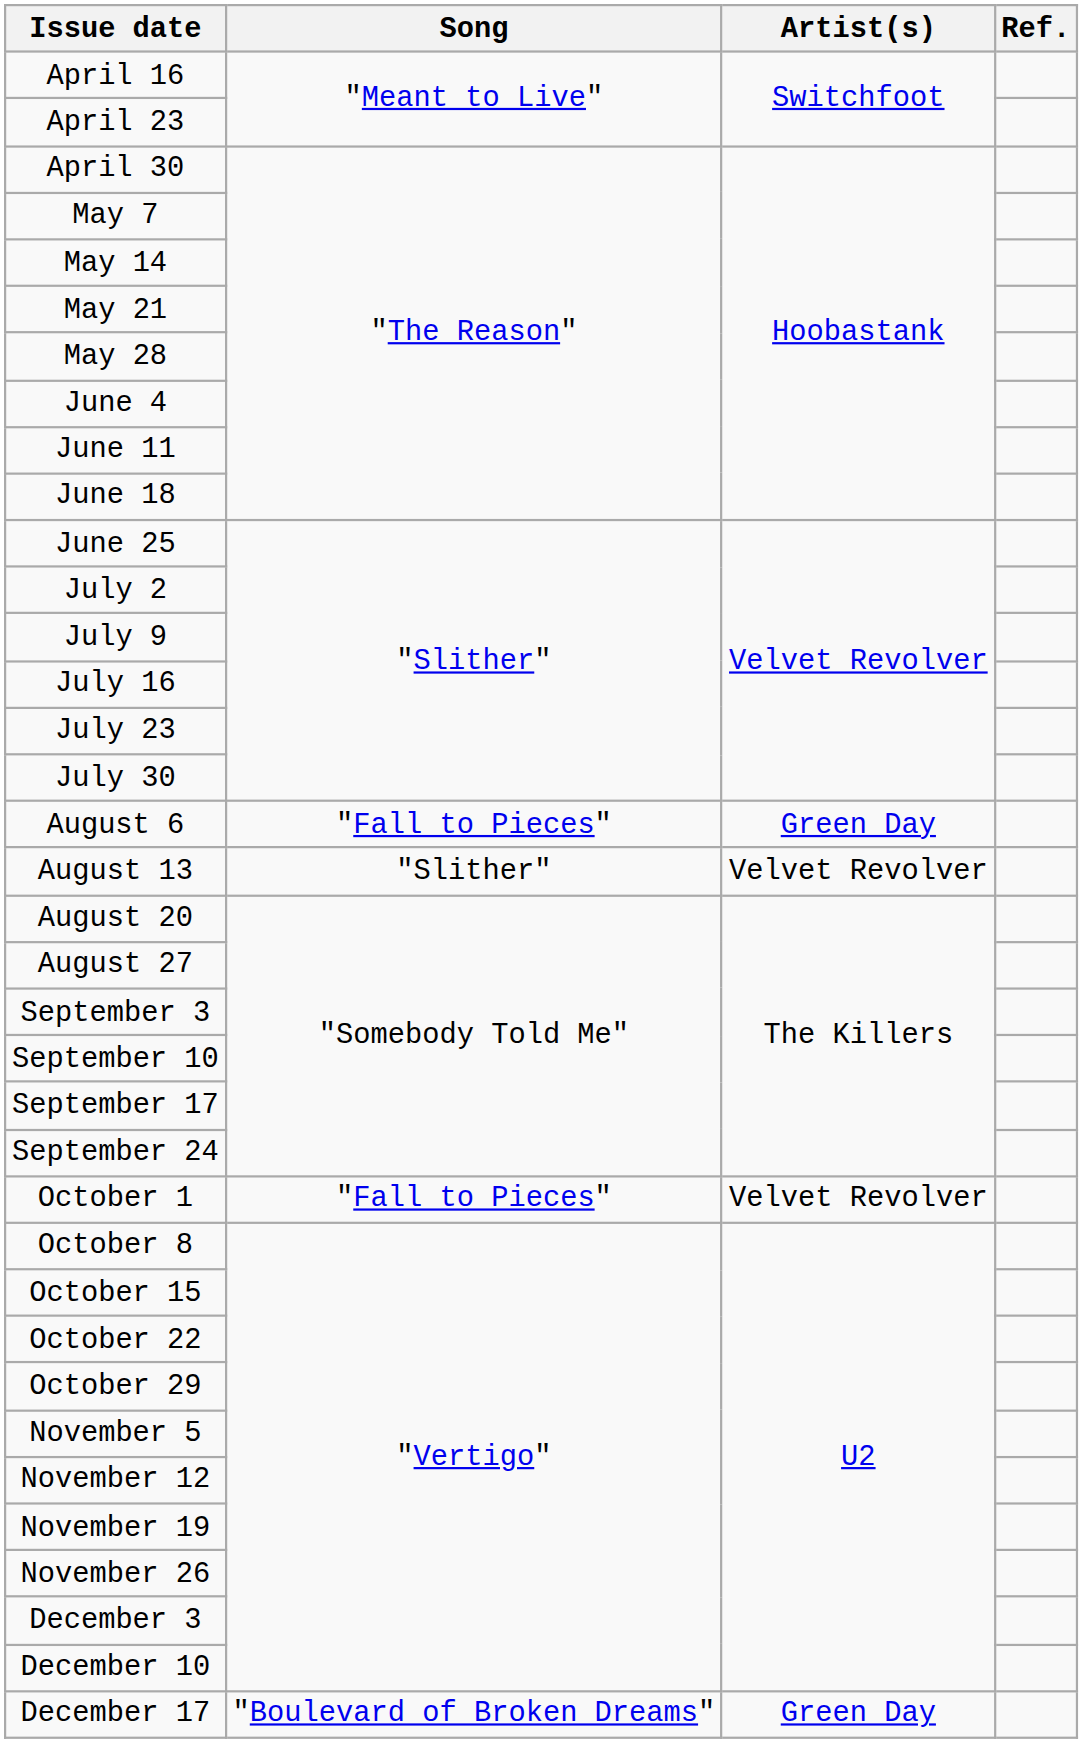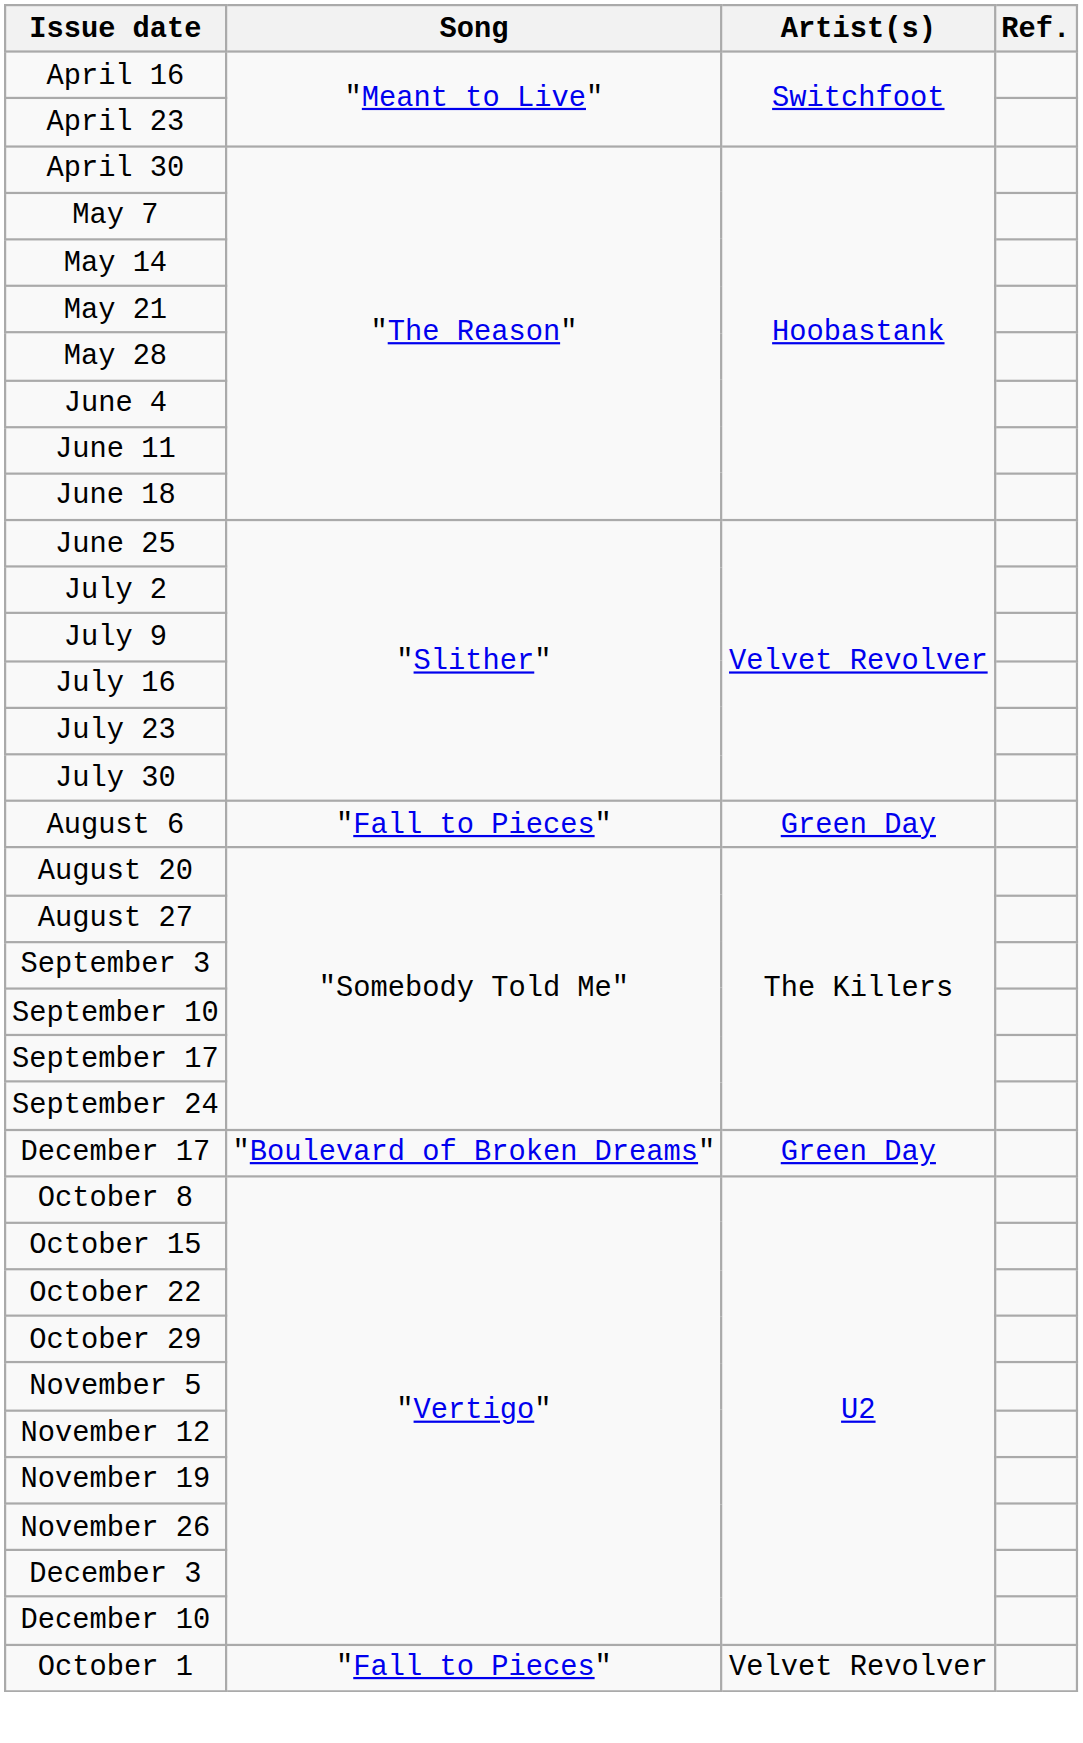- row: August 13 | "Slither" | Velvet Revolver
rows swapped: October 1 <-> December 17
